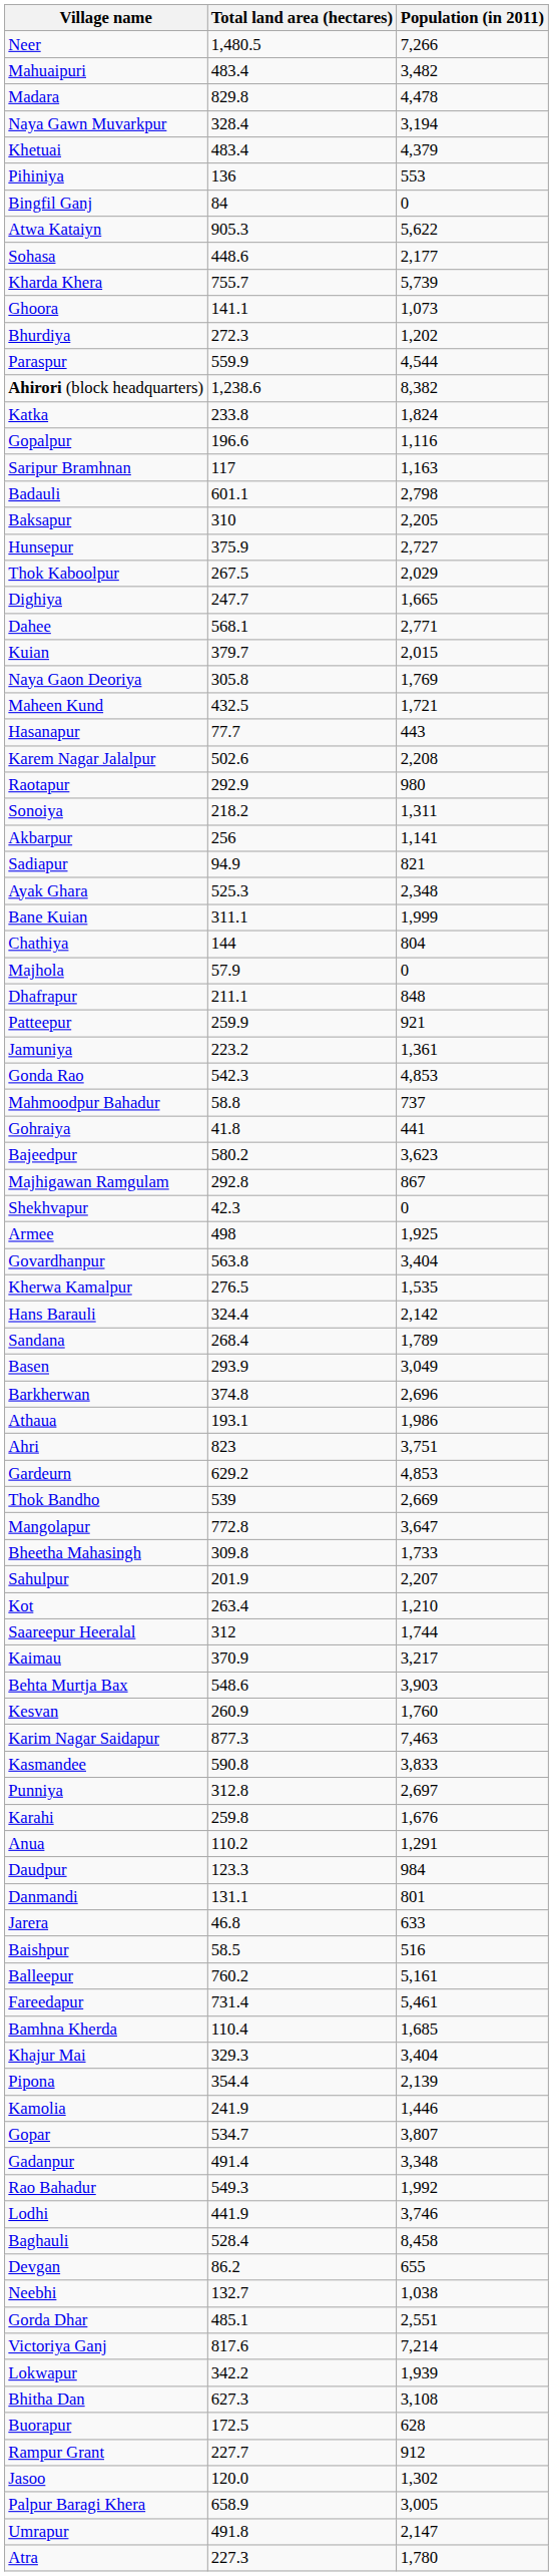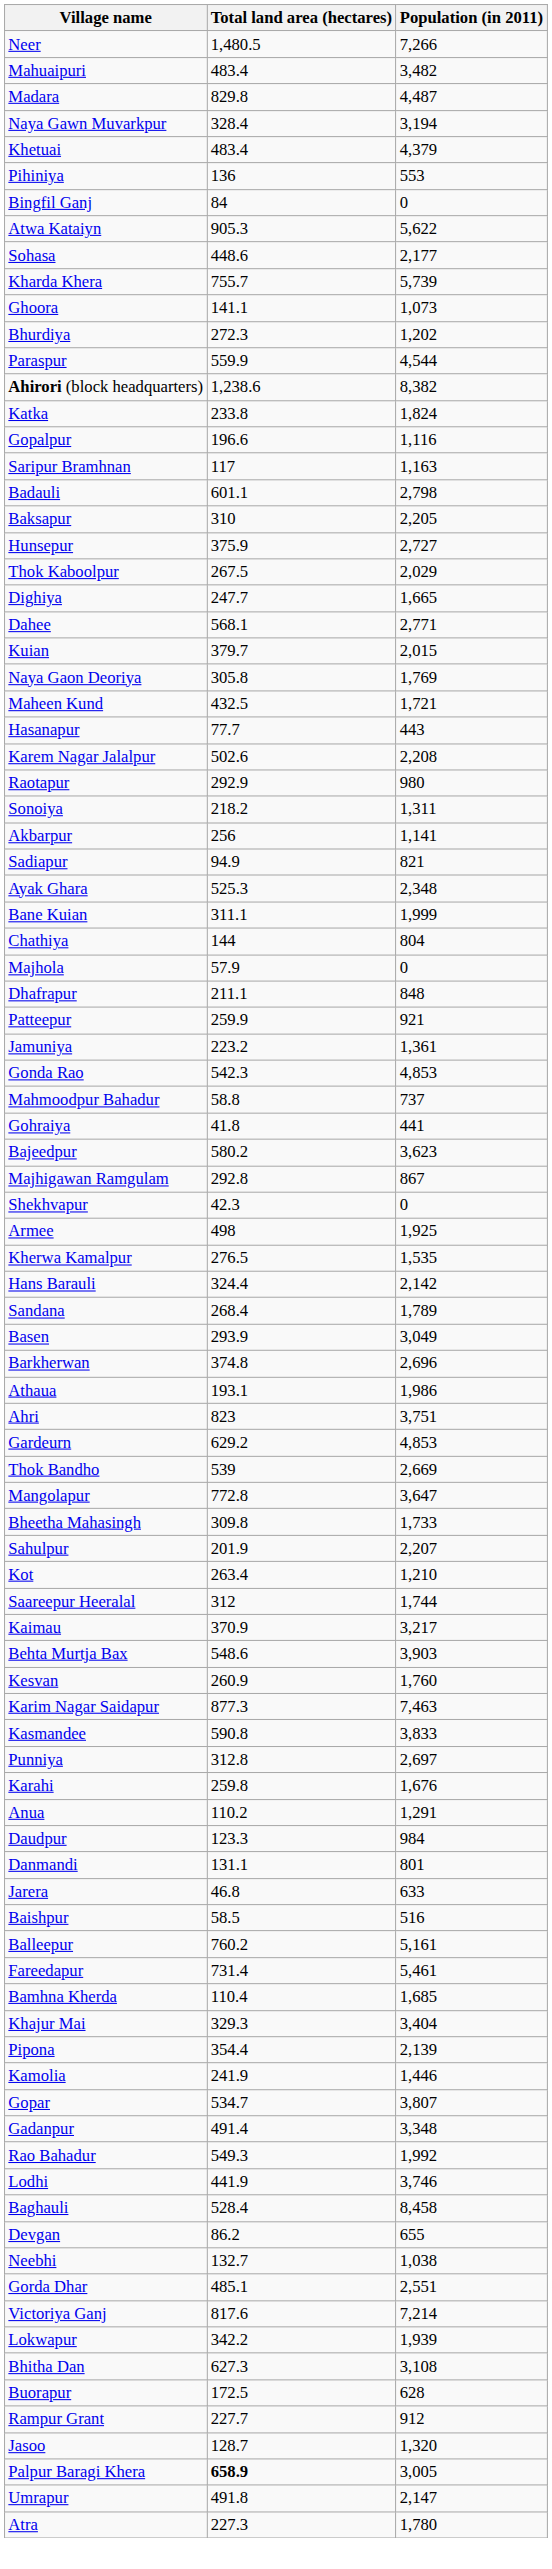Madara | Population (in 2011): 4,478 -> 4,487
- row: Govardhanpur | 563.8 | 3,404
Jasoo | Total land area (hectares): 120.0 -> 128.7
Jasoo | Population (in 2011): 1,302 -> 1,320
Palpur Baragi Khera | Total land area (hectares): normal -> bold
